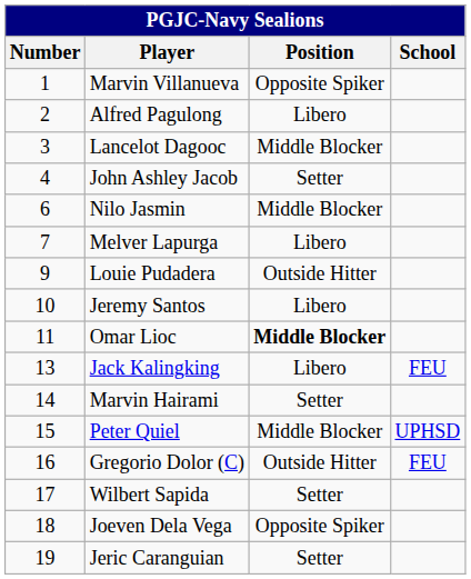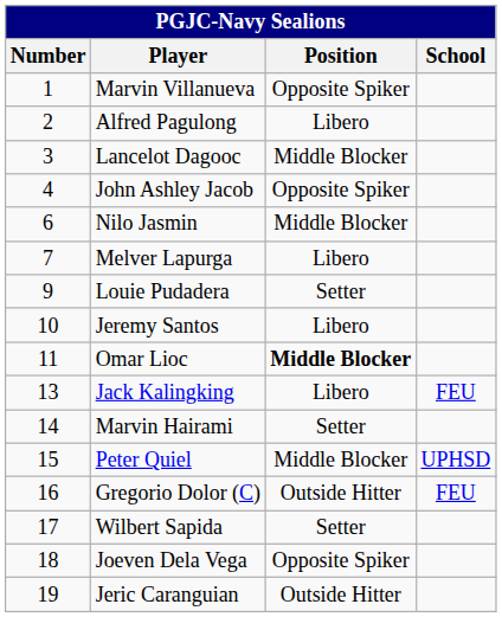John Ashley Jacob | Position: Setter -> Opposite Spiker
Louie Pudadera | Position: Outside Hitter -> Setter
Jeric Caranguian | Position: Setter -> Outside Hitter
